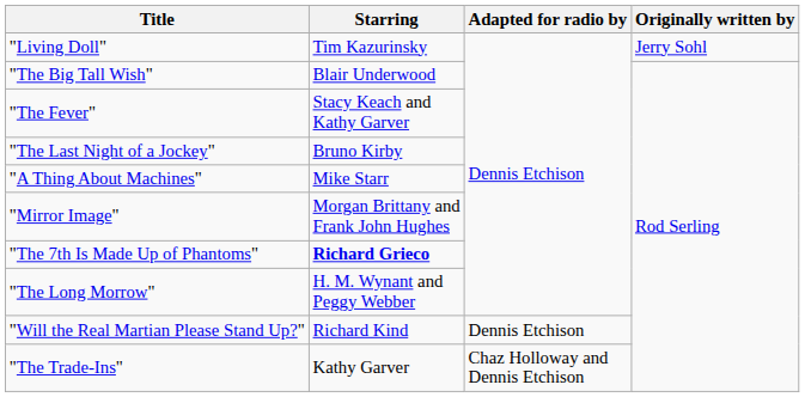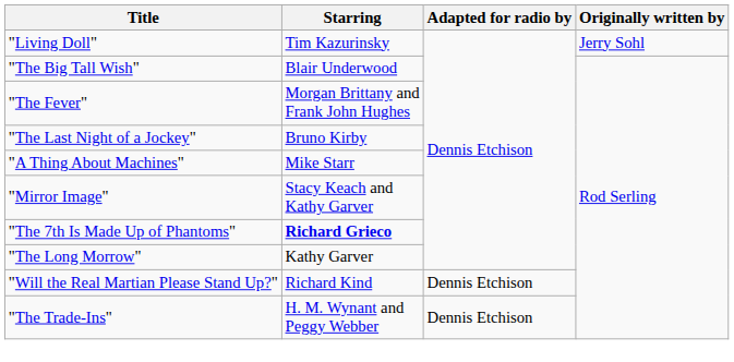"The Fever" | Starring: Stacy Keach and Kathy Garver -> Morgan Brittany and Frank John Hughes
"Mirror Image" | Starring: Morgan Brittany and Frank John Hughes -> Stacy Keach and Kathy Garver
"The Long Morrow" | Starring: H. M. Wynant and Peggy Webber -> Kathy Garver
"The Trade-Ins" | Starring: Kathy Garver -> H. M. Wynant and Peggy Webber
"The Trade-Ins" | Adapted for radio by: Chaz Holloway and Dennis Etchison -> Dennis Etchison
